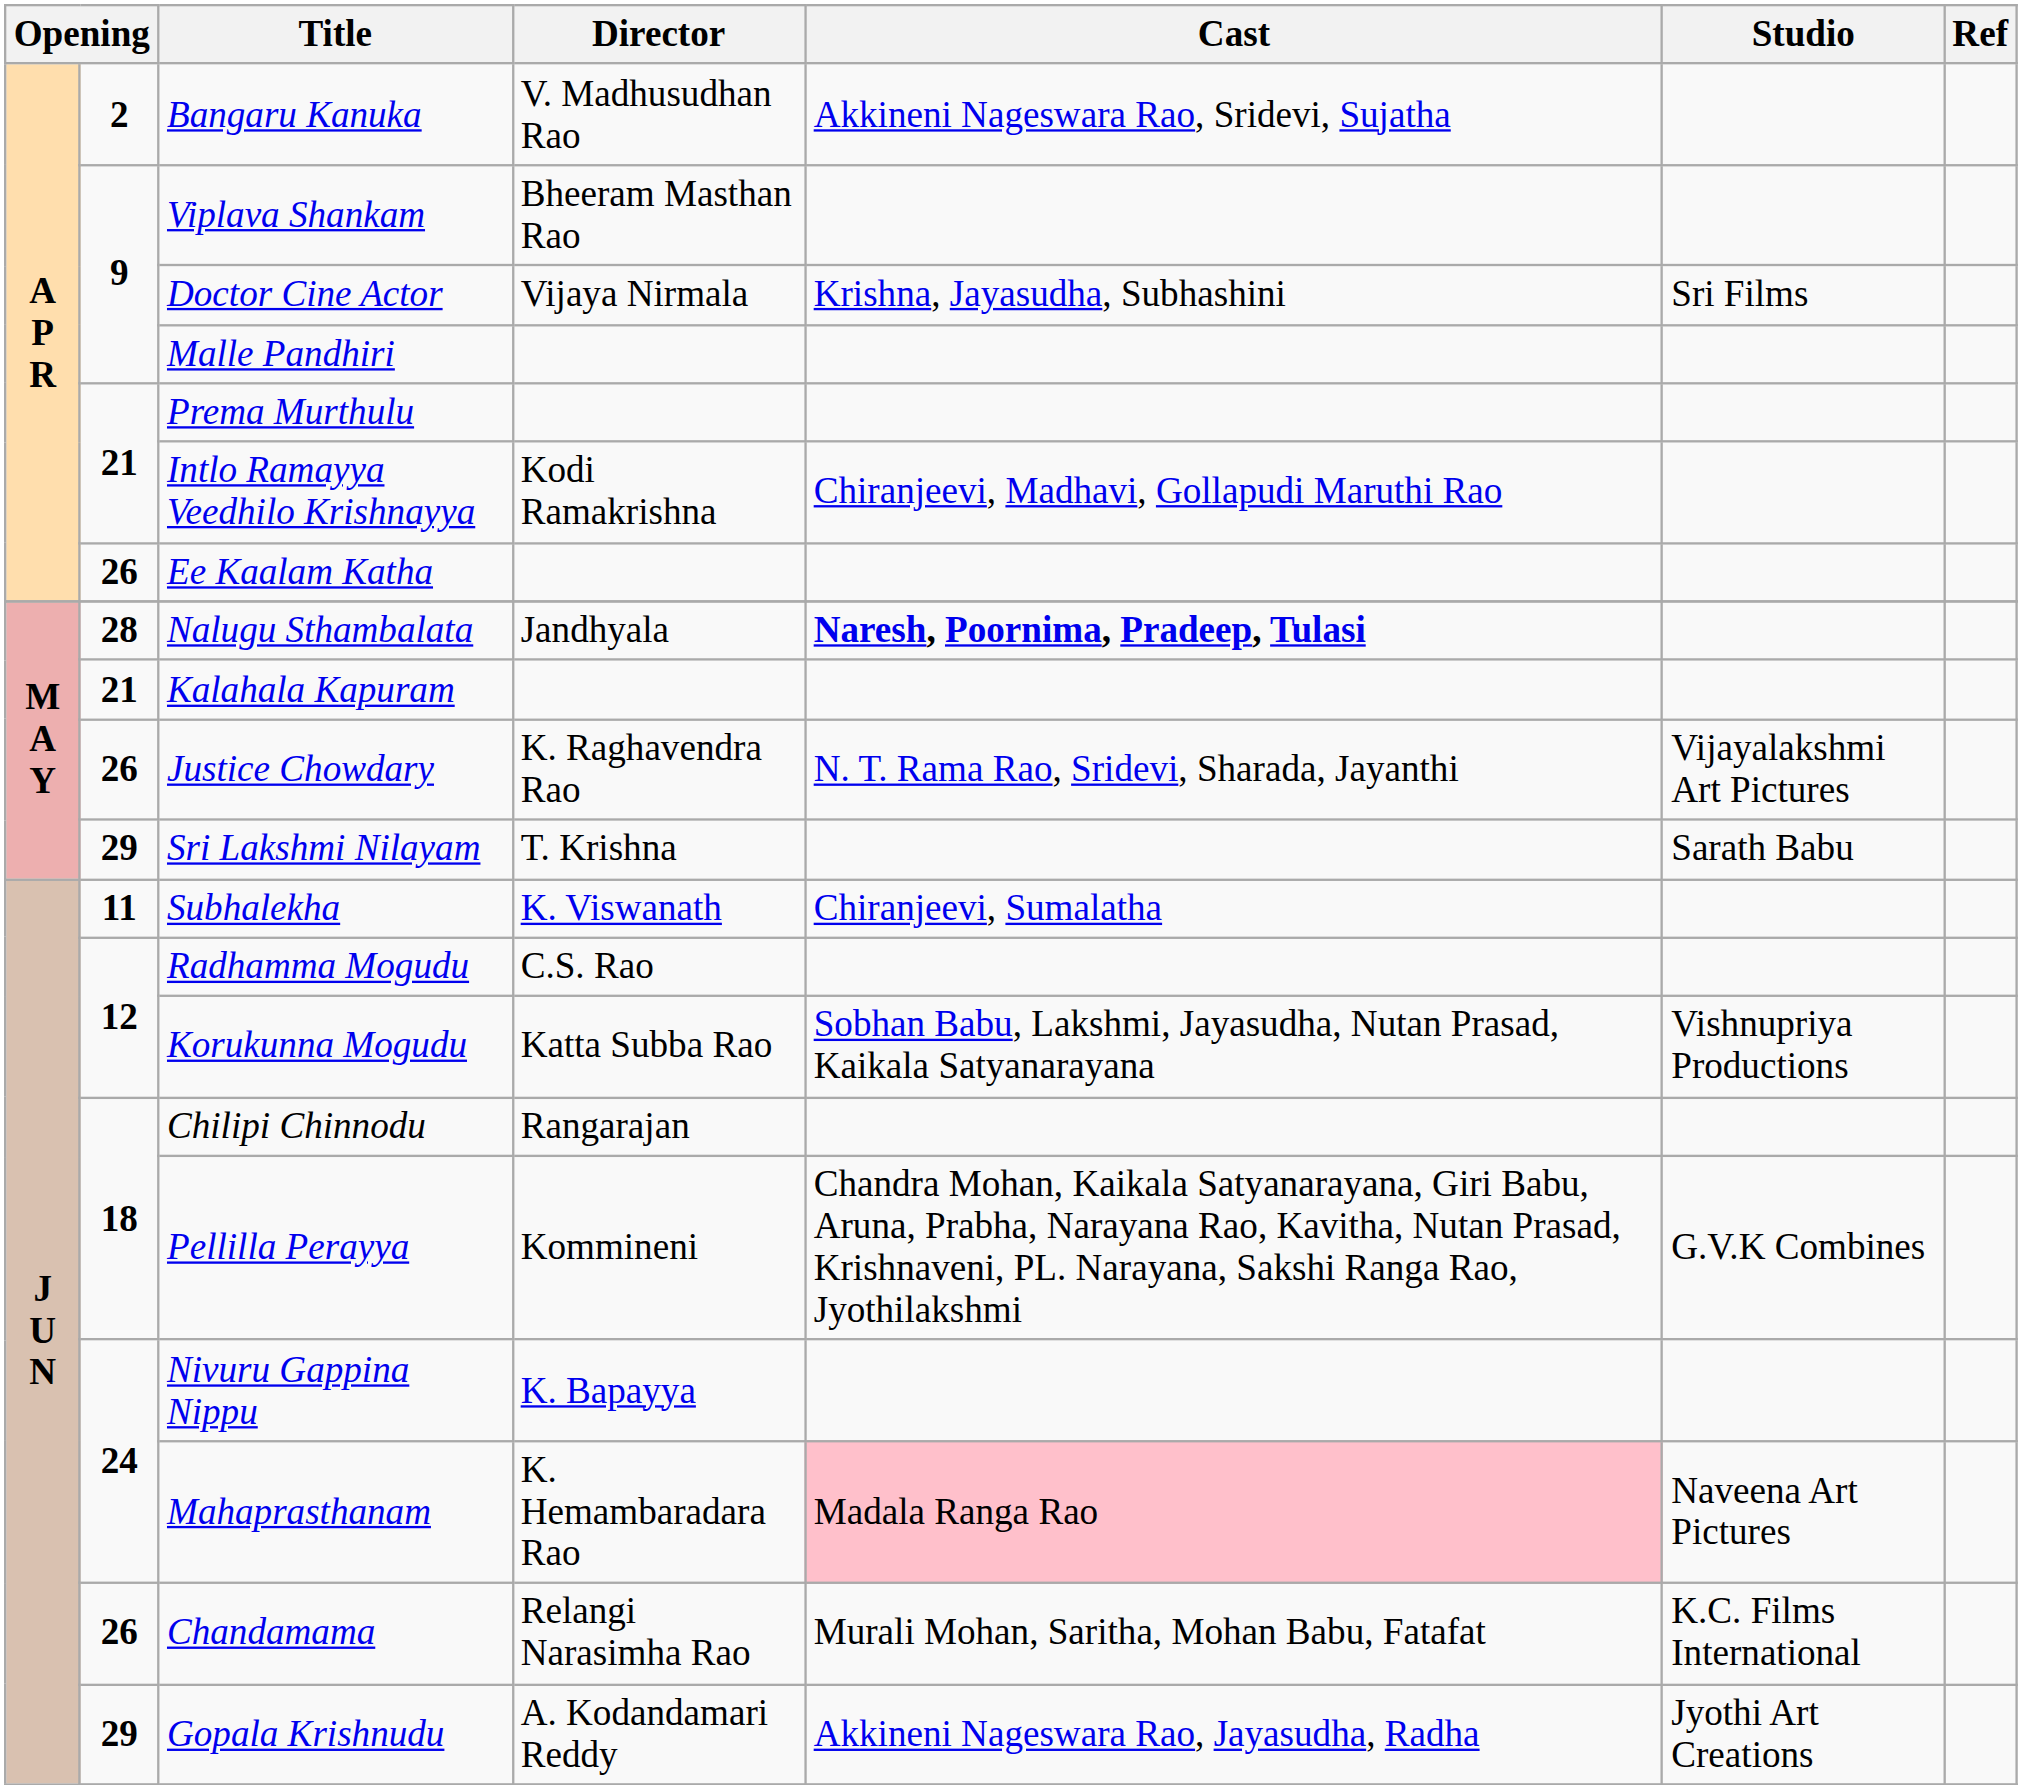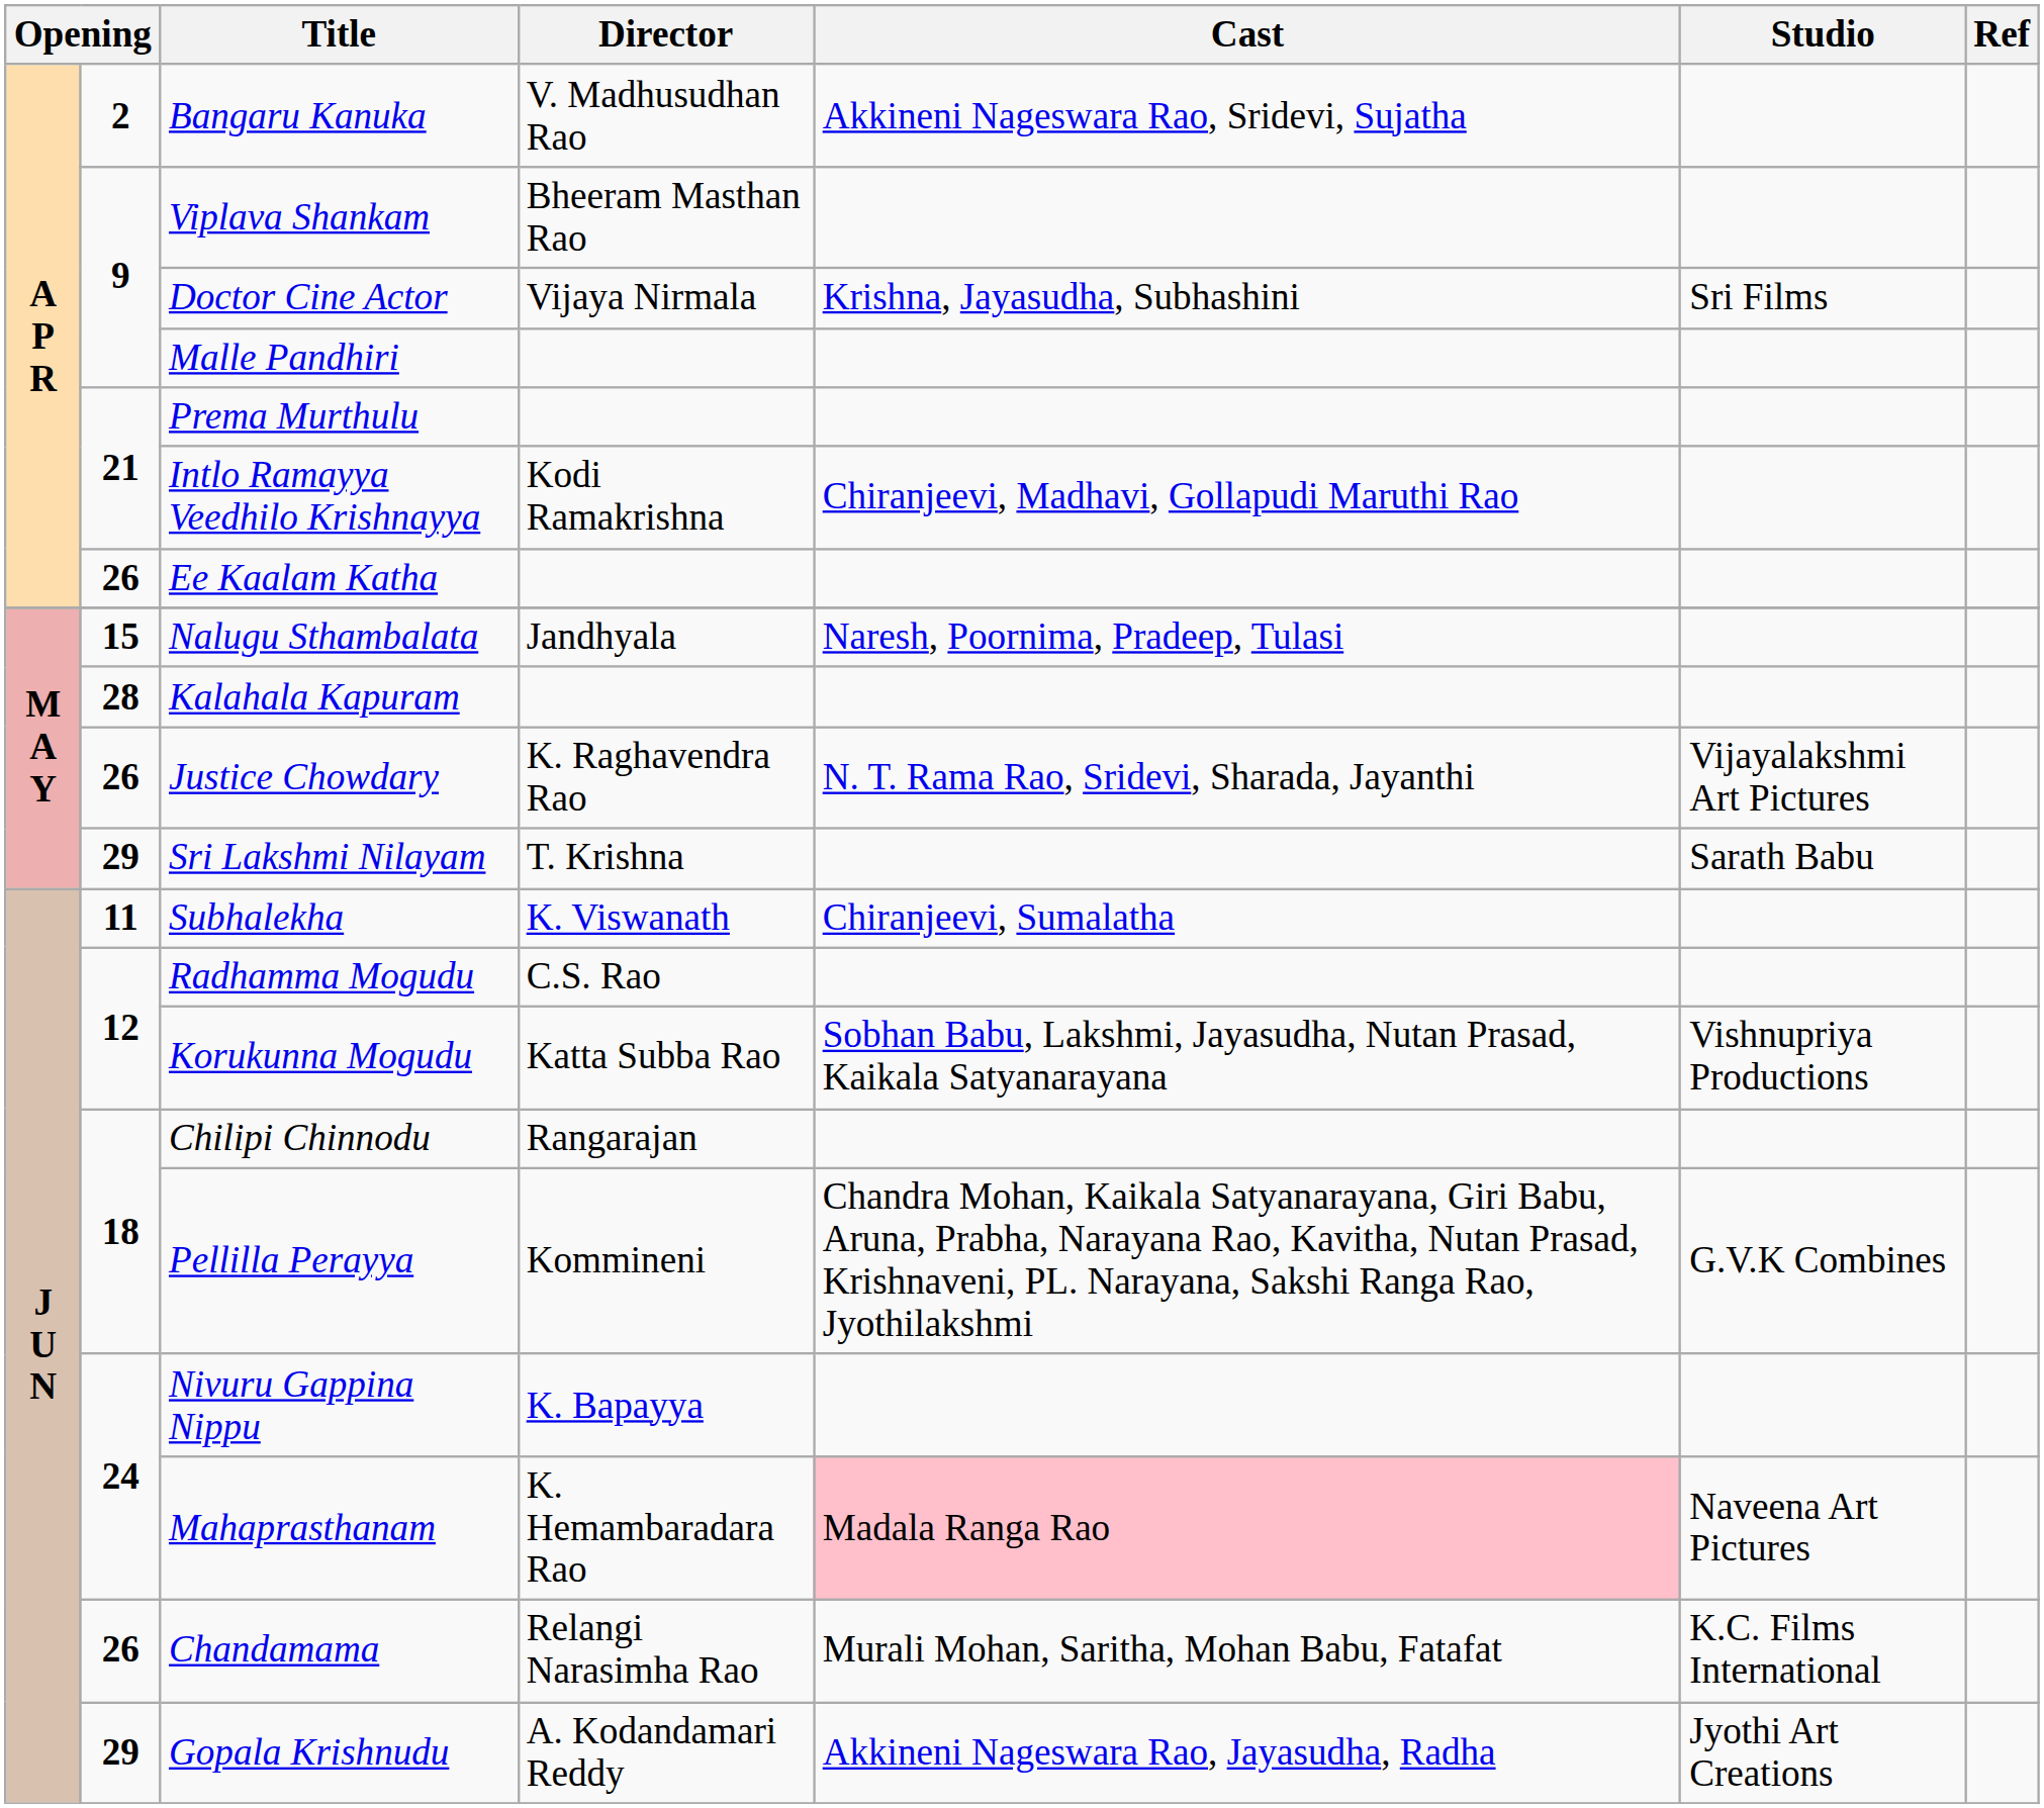Nalugu Sthambalata | column 2: 28 -> 15
Nalugu Sthambalata | Cast: bold -> normal
Kalahala Kapuram | column 2: 21 -> 28
